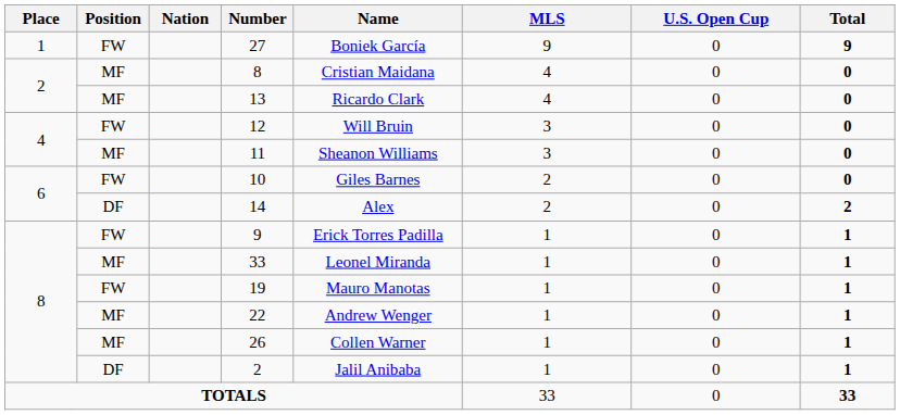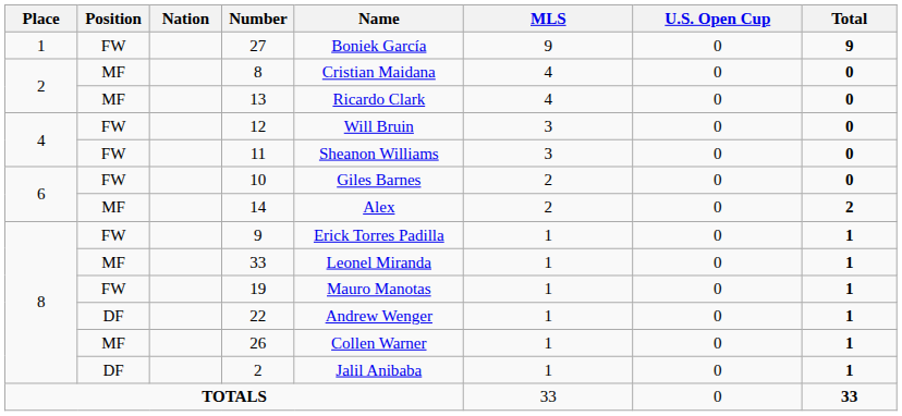11 | Position: MF -> FW
14 | Position: DF -> MF
22 | Position: MF -> DF
